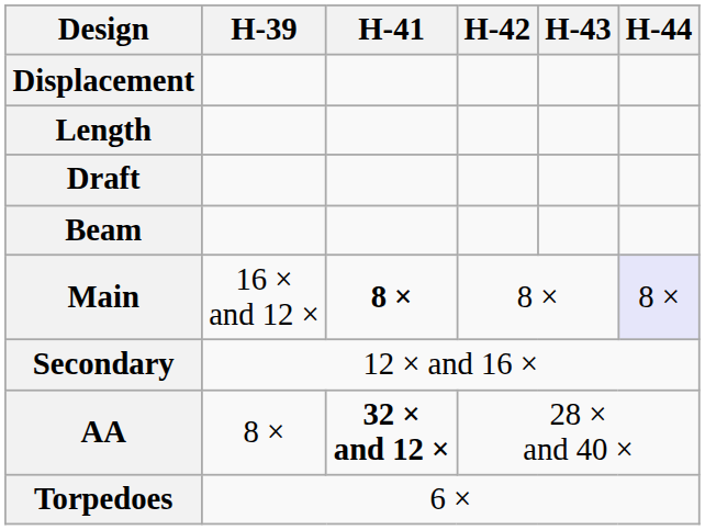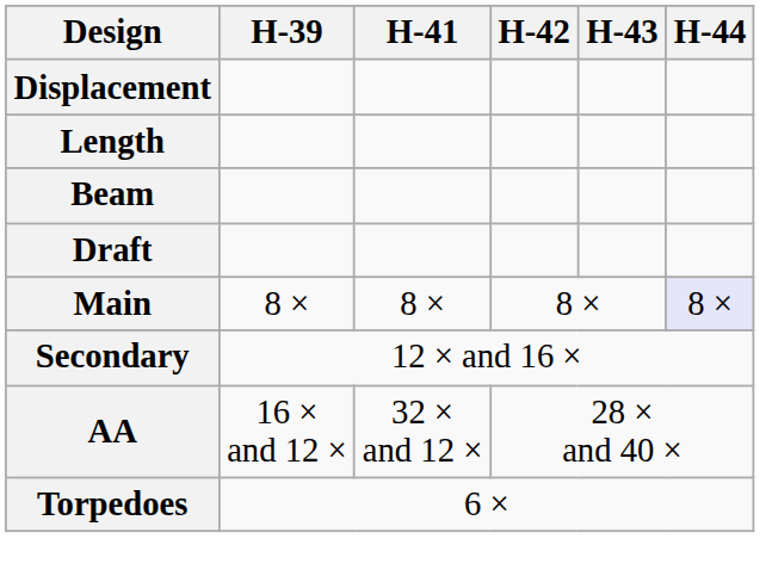rows swapped: Beam <-> Draft
Main | H-39: 16 × and 12 × -> 8 ×
Main | H-41: bold -> normal
AA | H-39: 8 × -> 16 × and 12 ×
AA | H-41: bold -> normal
